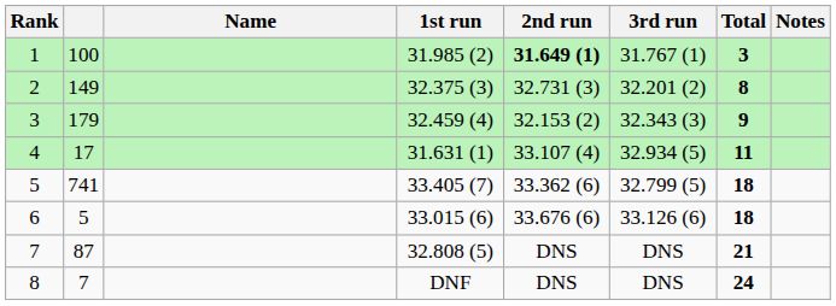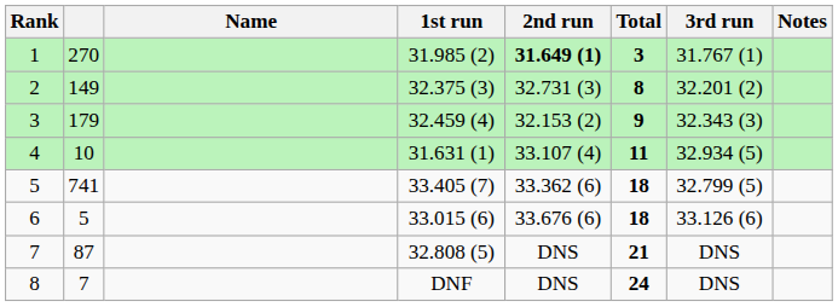columns swapped: 3rd run <-> Total
1 | column 2: 100 -> 270
4 | column 2: 17 -> 10
